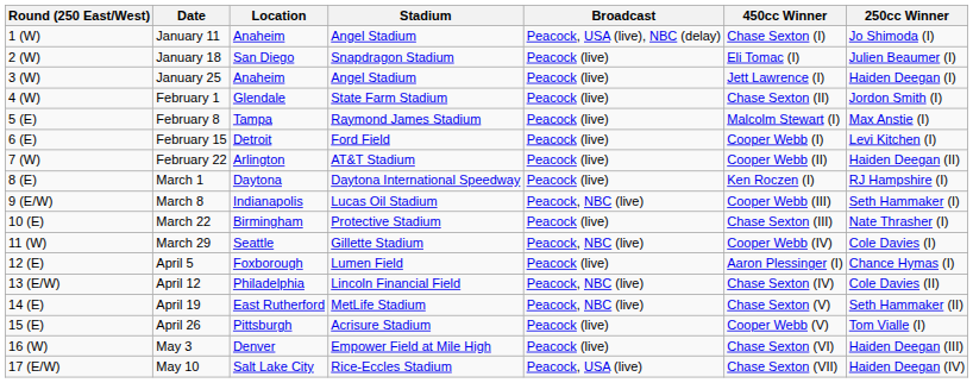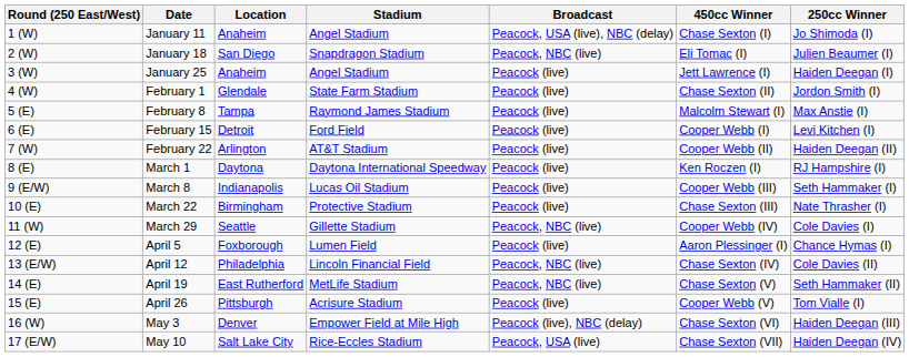January 18 | Broadcast: Peacock (live) -> Peacock, NBC (live)
March 8 | Broadcast: Peacock, NBC (live) -> Peacock (live)
May 3 | Broadcast: Peacock (live) -> Peacock (live), NBC (delay)
